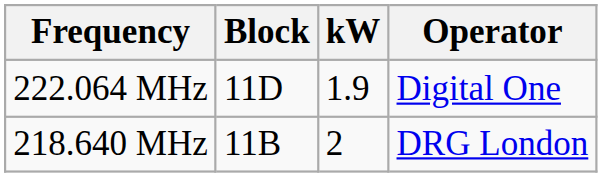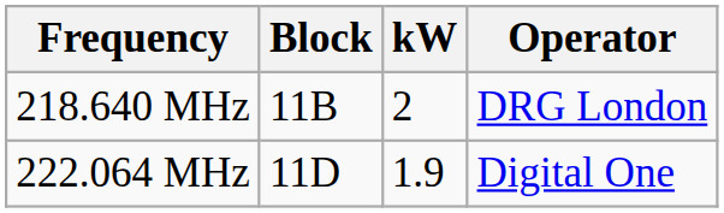rows swapped: 218.640 MHz <-> 222.064 MHz
